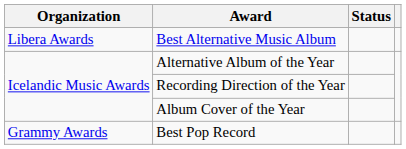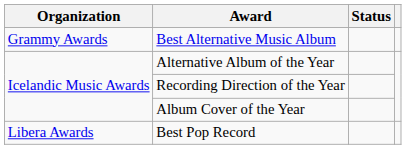Best Alternative Music Album | Organization: Libera Awards -> Grammy Awards
Best Pop Record | Organization: Grammy Awards -> Libera Awards
